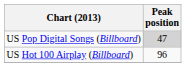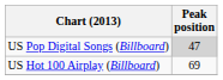US Hot 100 Airplay (Billboard) | Peak position: 96 -> 69
